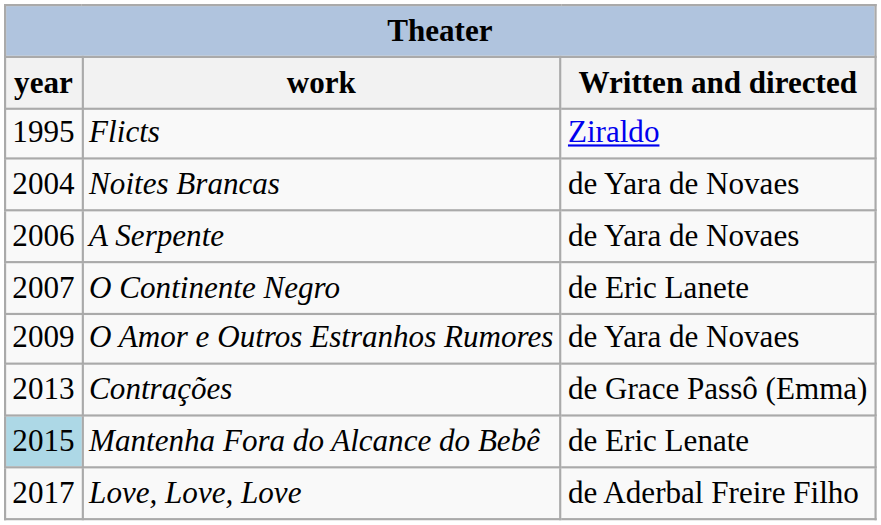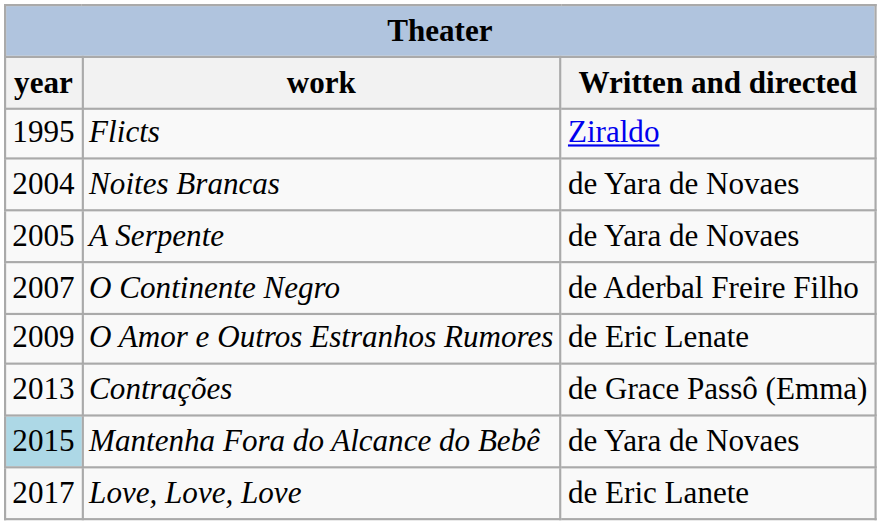A Serpente | year: 2006 -> 2005
O Continente Negro | Written and directed: de Eric Lanete -> de Aderbal Freire Filho
O Amor e Outros Estranhos Rumores | Written and directed: de Yara de Novaes -> de Eric Lenate
Mantenha Fora do Alcance do Bebê | Written and directed: de Eric Lenate -> de Yara de Novaes
Love, Love, Love | Written and directed: de Aderbal Freire Filho -> de Eric Lanete
